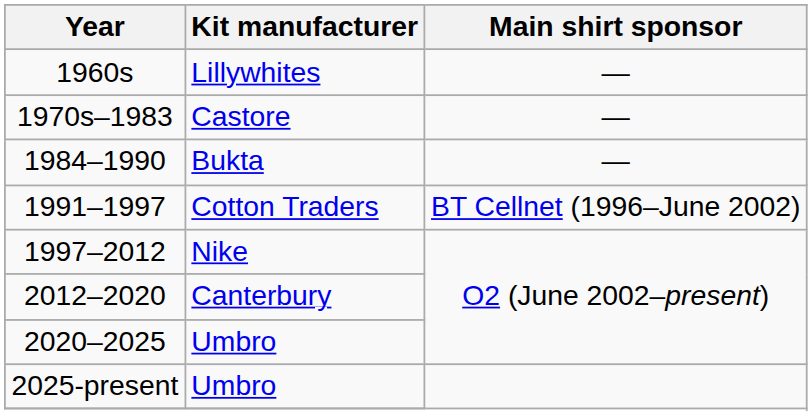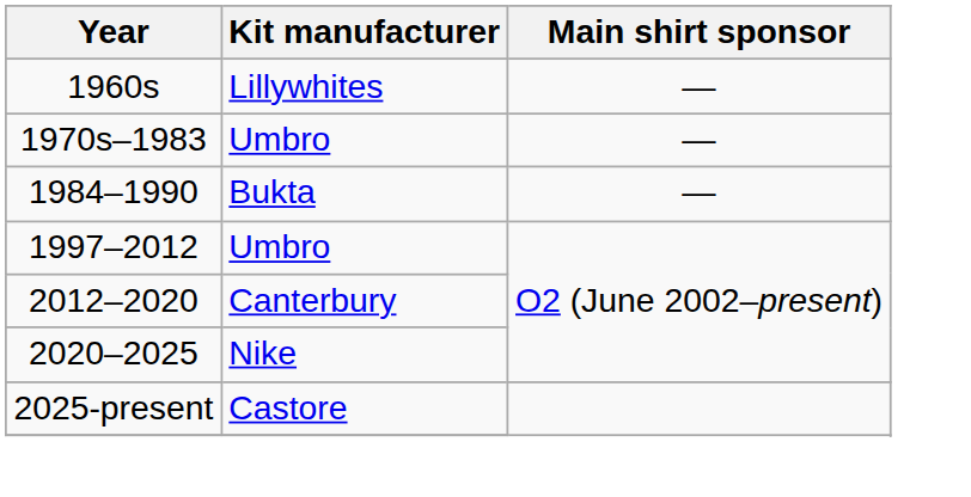1970s–1983 | Kit manufacturer: Castore -> Umbro
- row: 1991–1997 | Cotton Traders | BT Cellnet (1996–June 2002)
1997–2012 | Kit manufacturer: Nike -> Umbro
2020–2025 | Kit manufacturer: Umbro -> Nike
2025-present | Kit manufacturer: Umbro -> Castore
